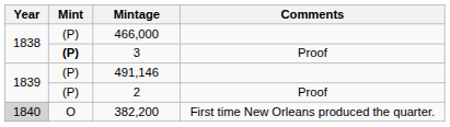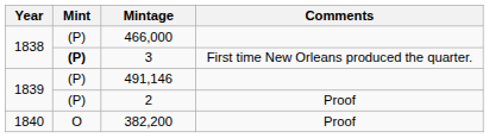3 | Comments: Proof -> First time New Orleans produced the quarter.
382,200 | Year: lightgrey background -> no background
382,200 | Comments: First time New Orleans produced the quarter. -> Proof
